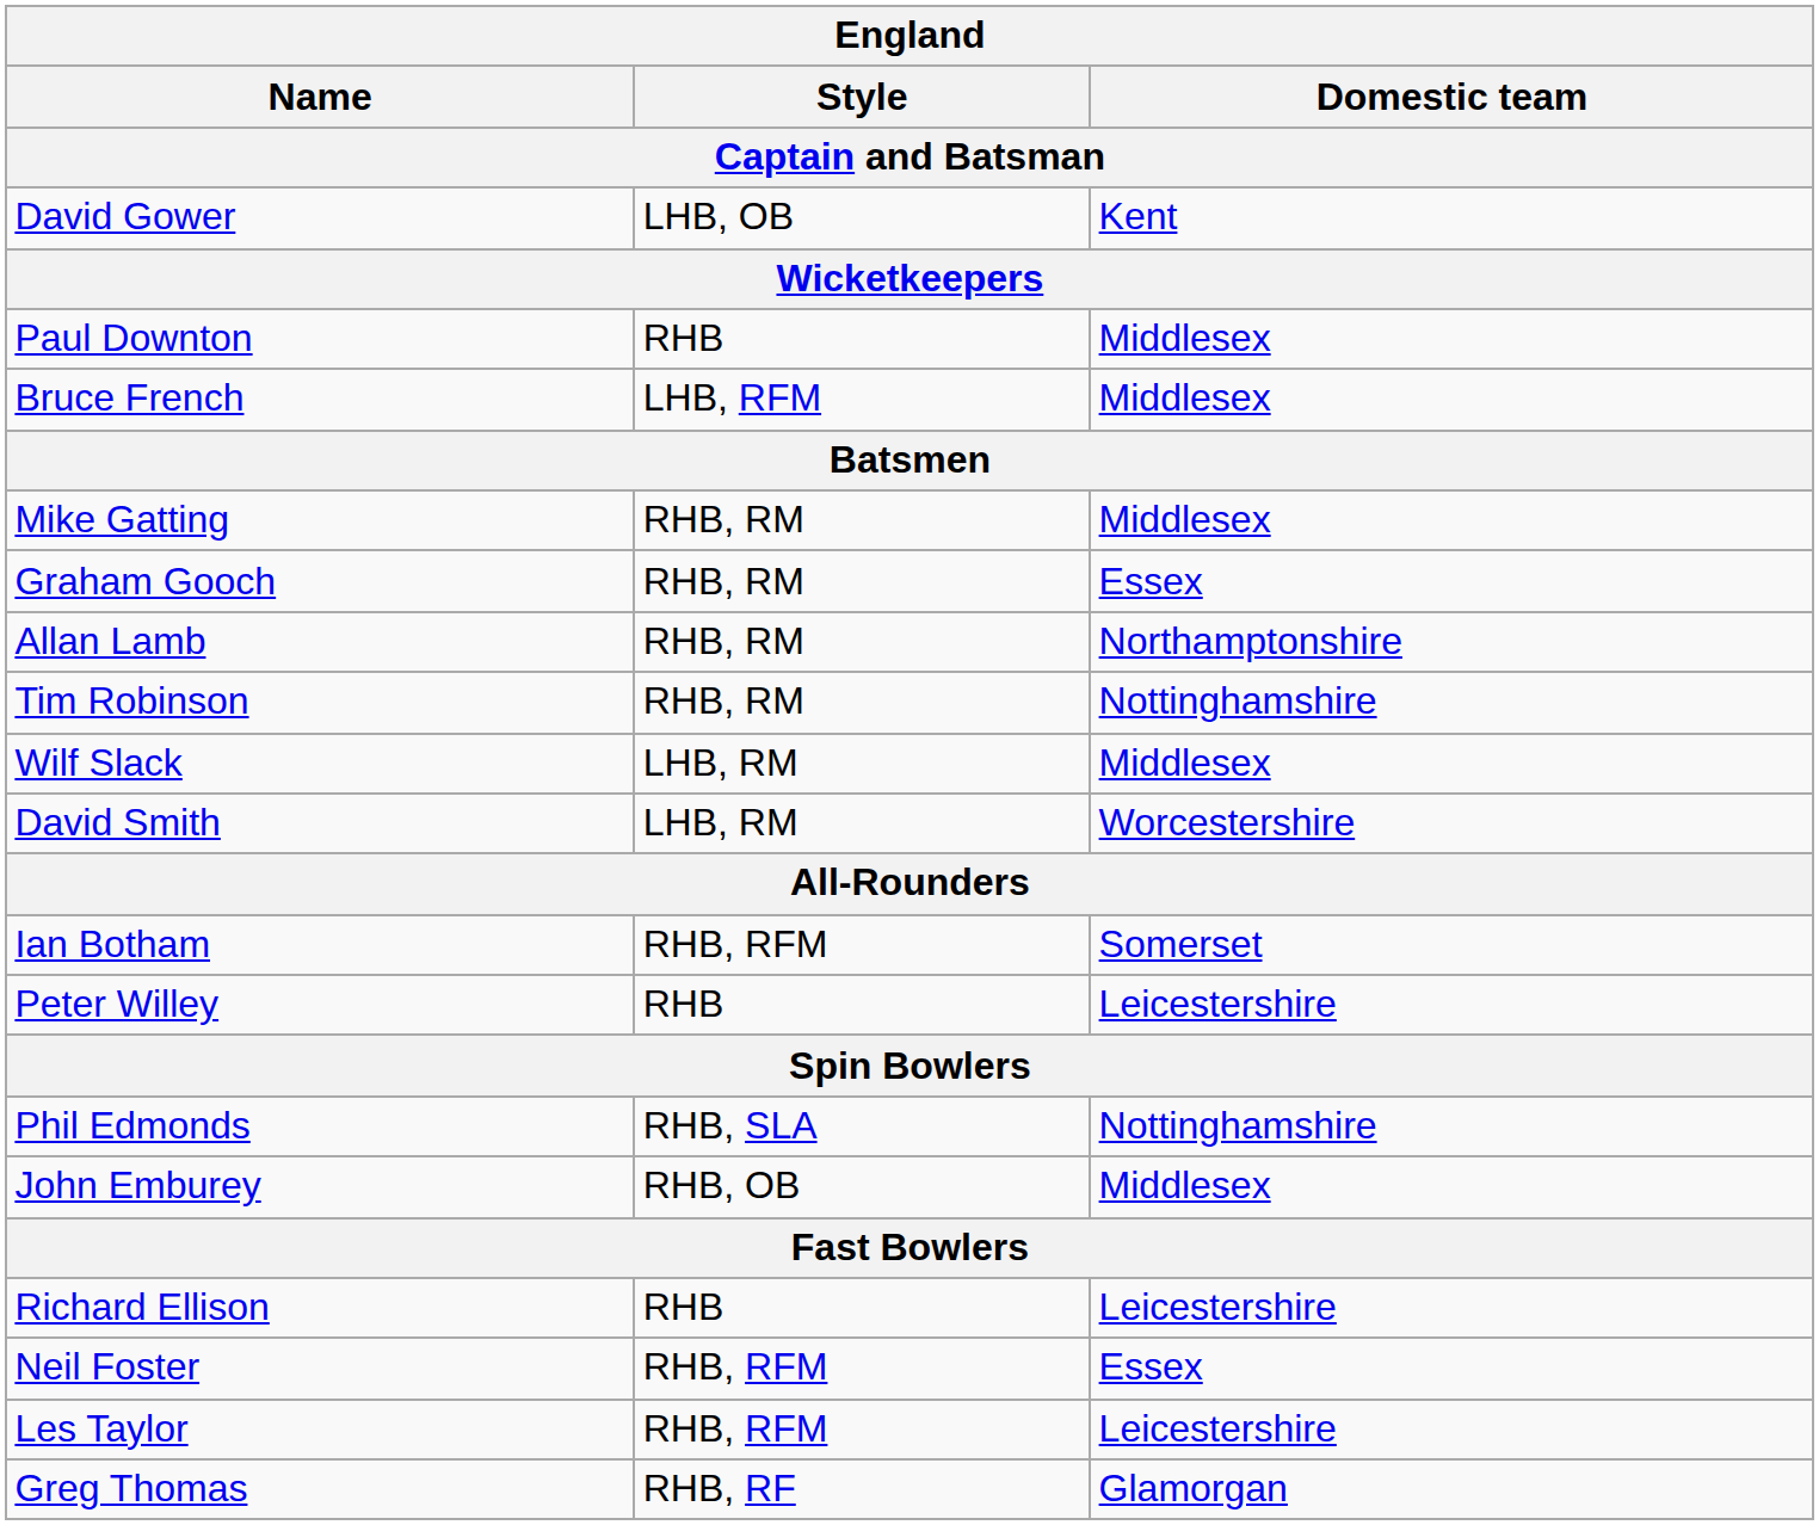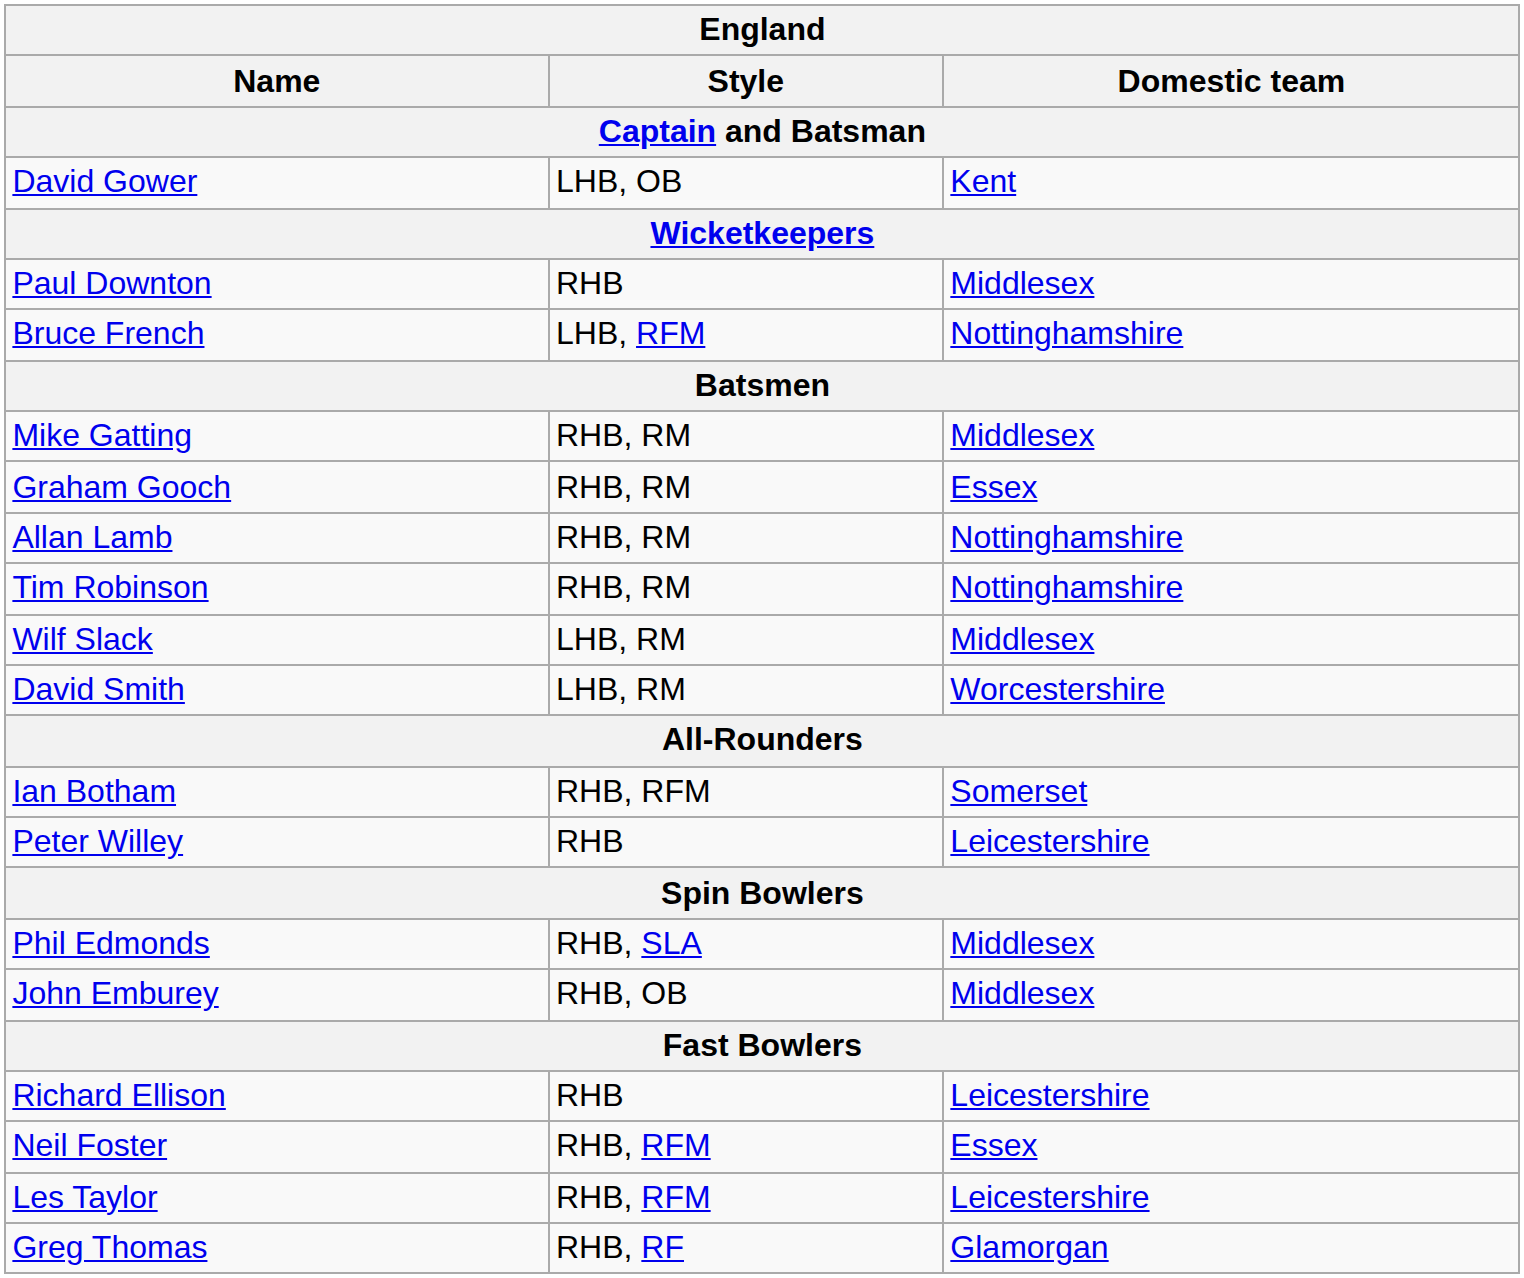Bruce French | Domestic team: Middlesex -> Nottinghamshire
Allan Lamb | Domestic team: Northamptonshire -> Nottinghamshire
Phil Edmonds | Domestic team: Nottinghamshire -> Middlesex
